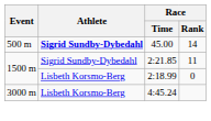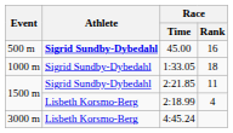45.00 | Race / Rank: 14 -> 16
+ row: 1000 m | Sigrid Sundby-Dybedahl | 1:33.05 | 18
2:18.99 | Race / Rank: 0 -> 4
